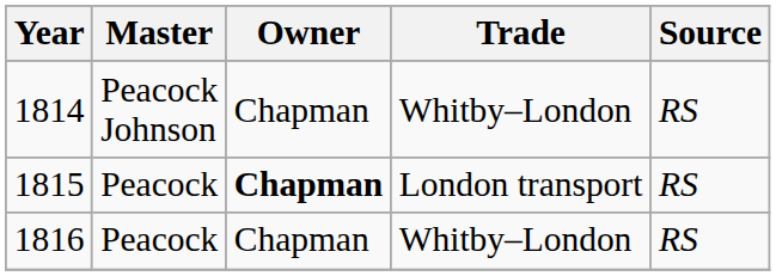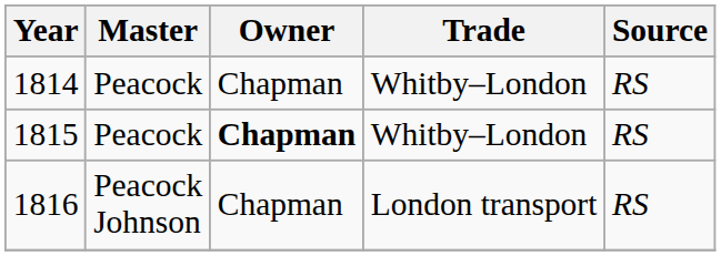1814 | Master: Peacock Johnson -> Peacock
1815 | Trade: London transport -> Whitby–London
1816 | Master: Peacock -> Peacock Johnson
1816 | Trade: Whitby–London -> London transport
